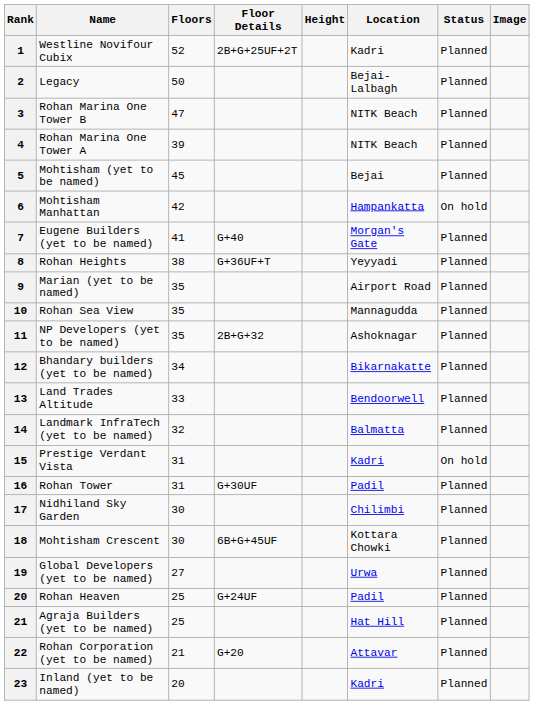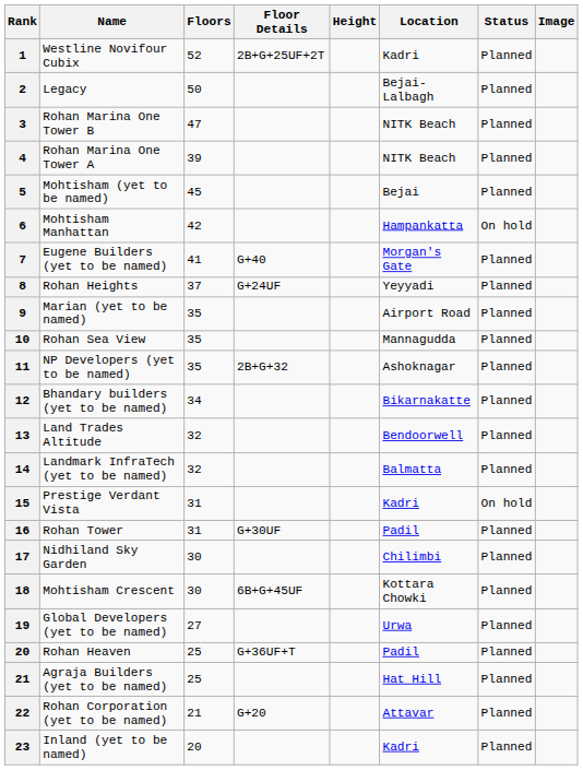Rohan Heights | Floors: 38 -> 37
Rohan Heights | Floor Details: G+36UF+T -> G+24UF
Land Trades Altitude | Floors: 33 -> 32
Rohan Heaven | Floor Details: G+24UF -> G+36UF+T
